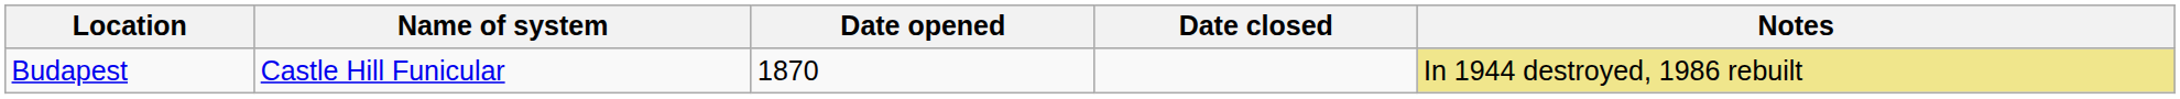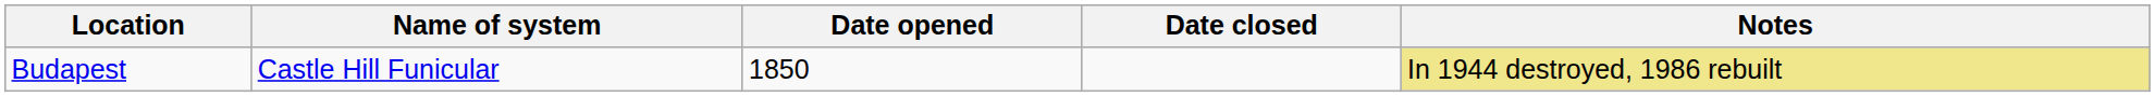Budapest | Date opened: 1870 -> 1850
